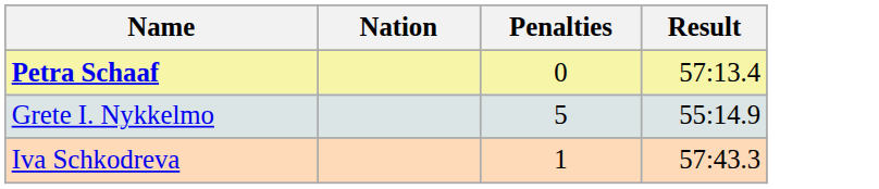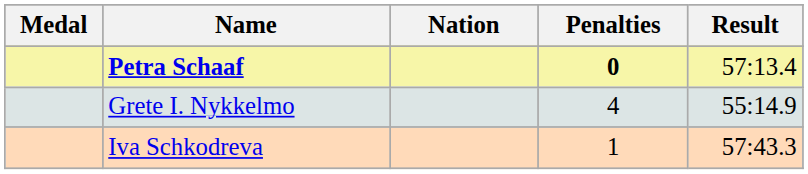+ column: Medal
Petra Schaaf | Penalties: normal -> bold
Grete I. Nykkelmo | Penalties: 5 -> 4
